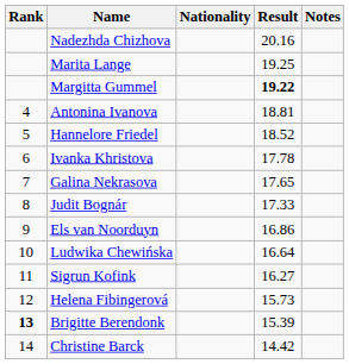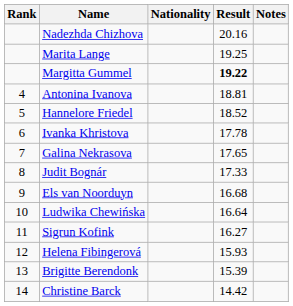Els van Noorduyn | Result: 16.86 -> 16.68
Helena Fibingerová | Result: 15.73 -> 15.93
Brigitte Berendonk | Rank: bold -> normal
